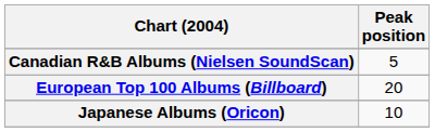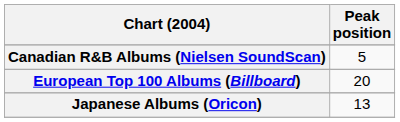Japanese Albums (Oricon) | Peak position: 10 -> 13
